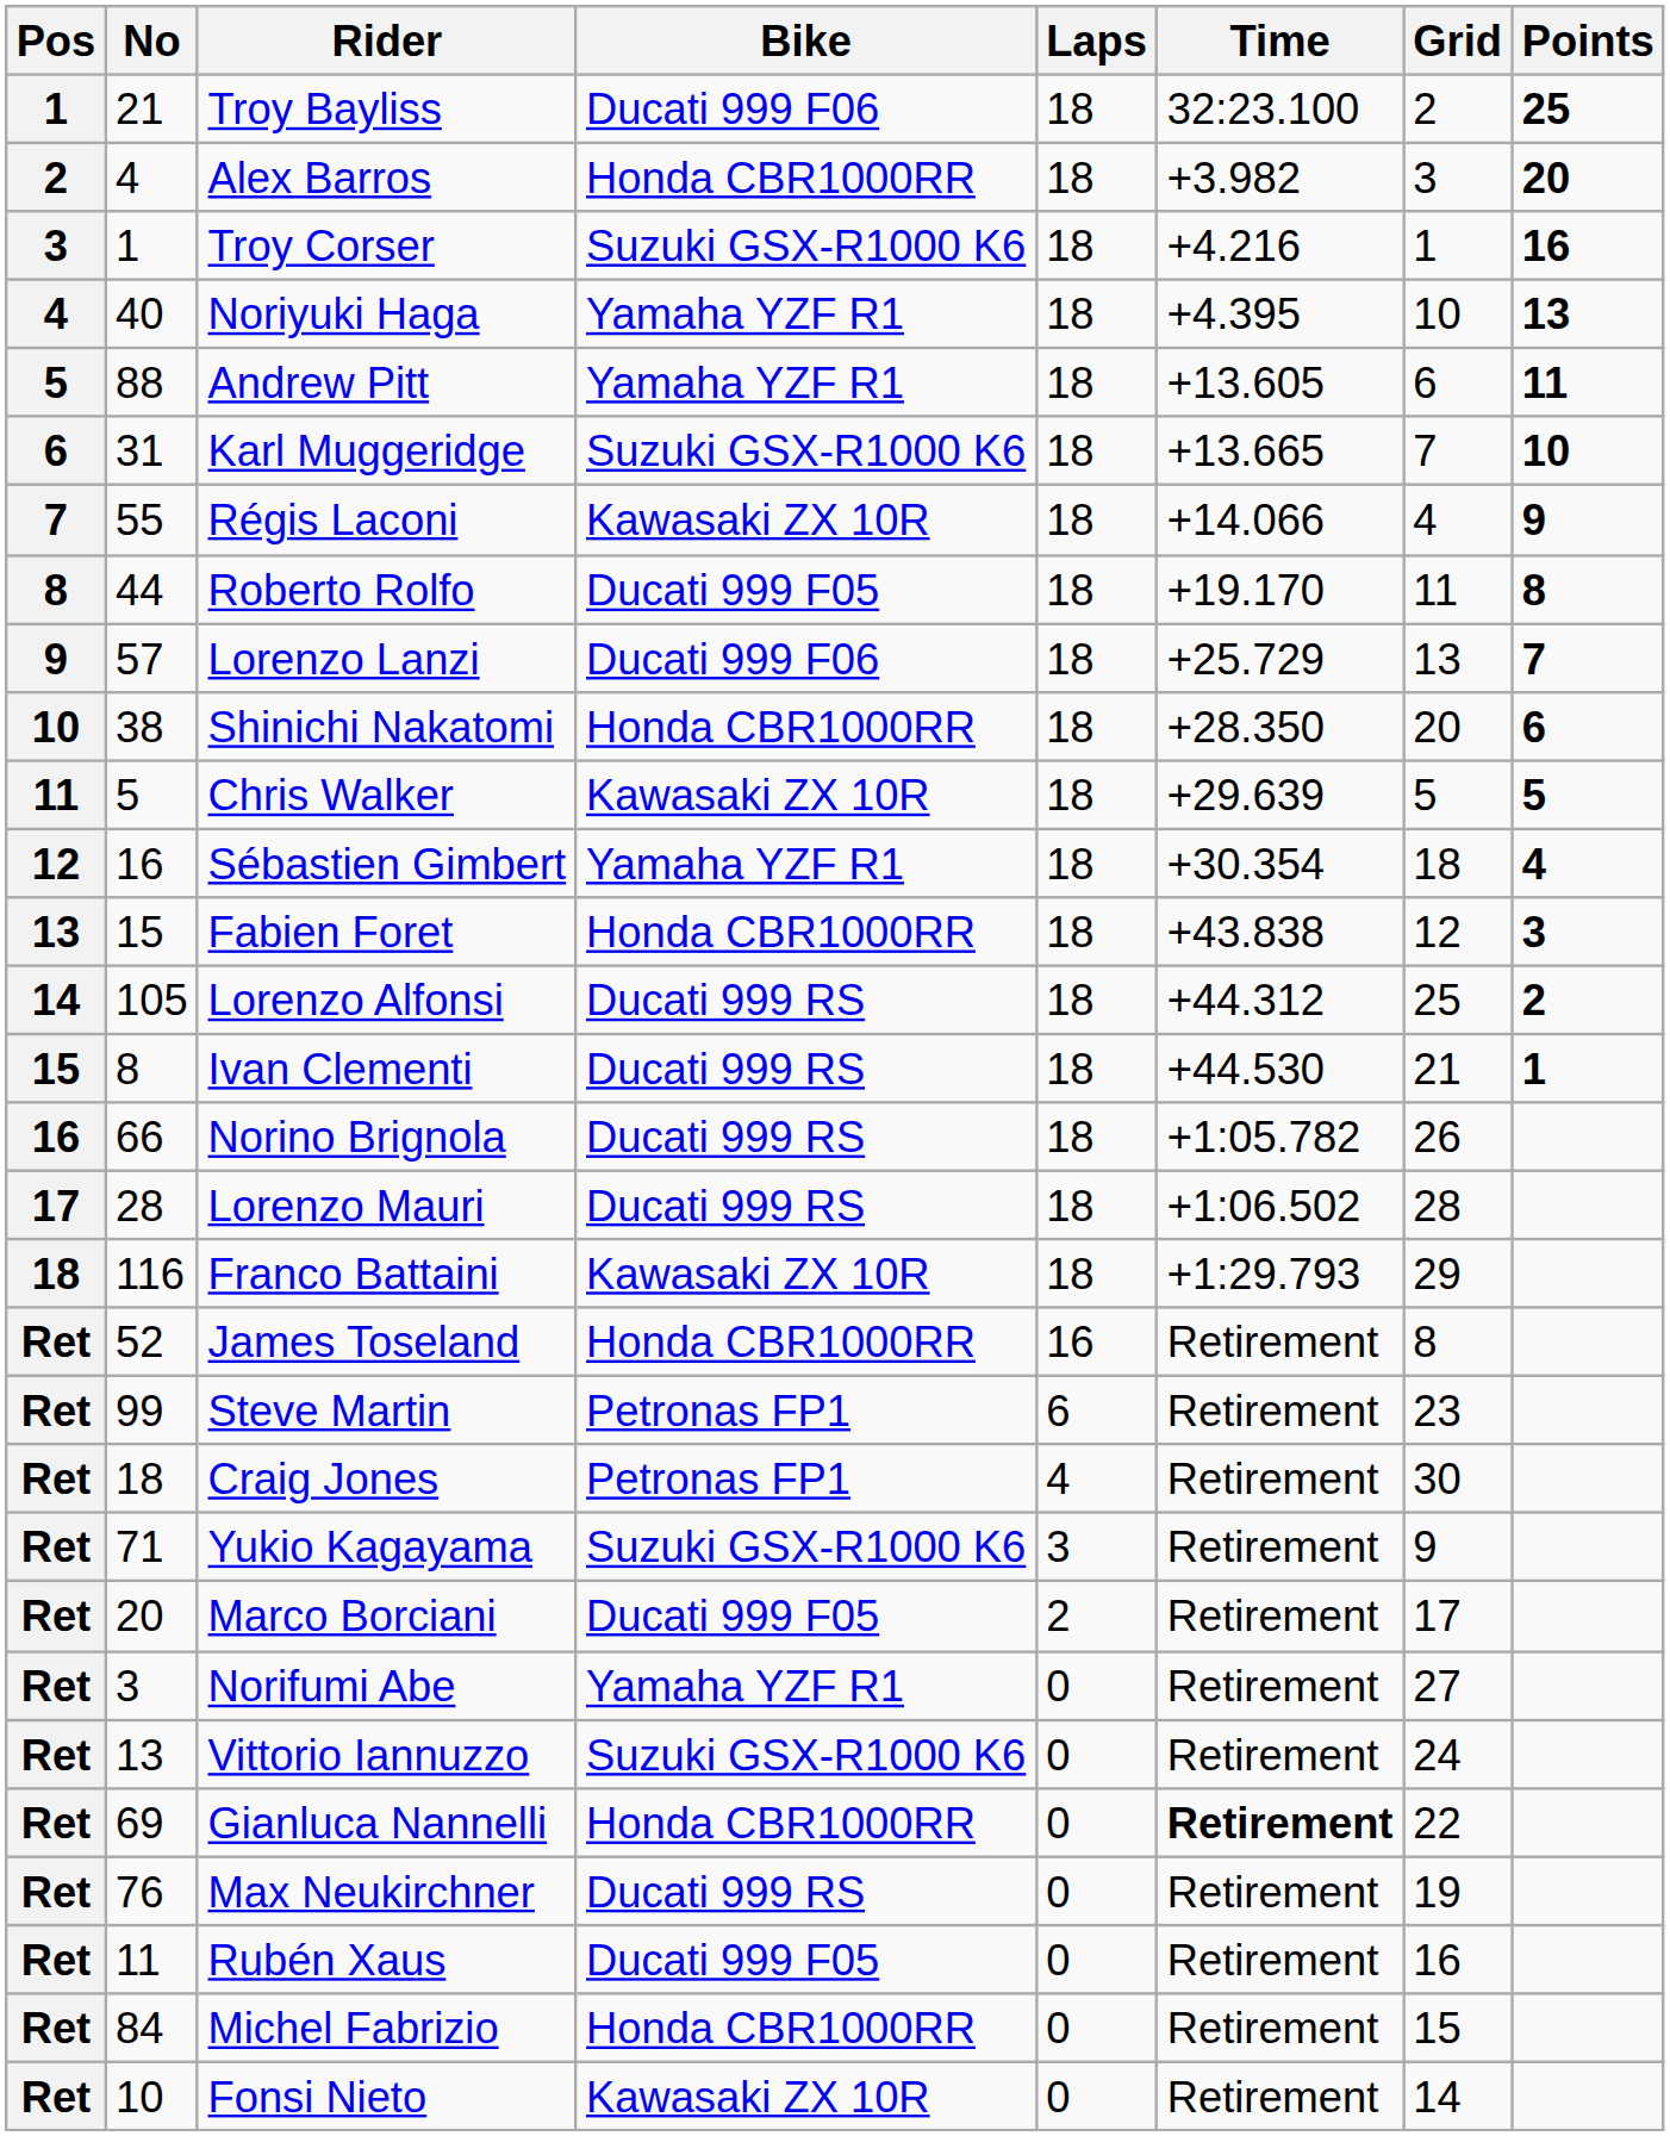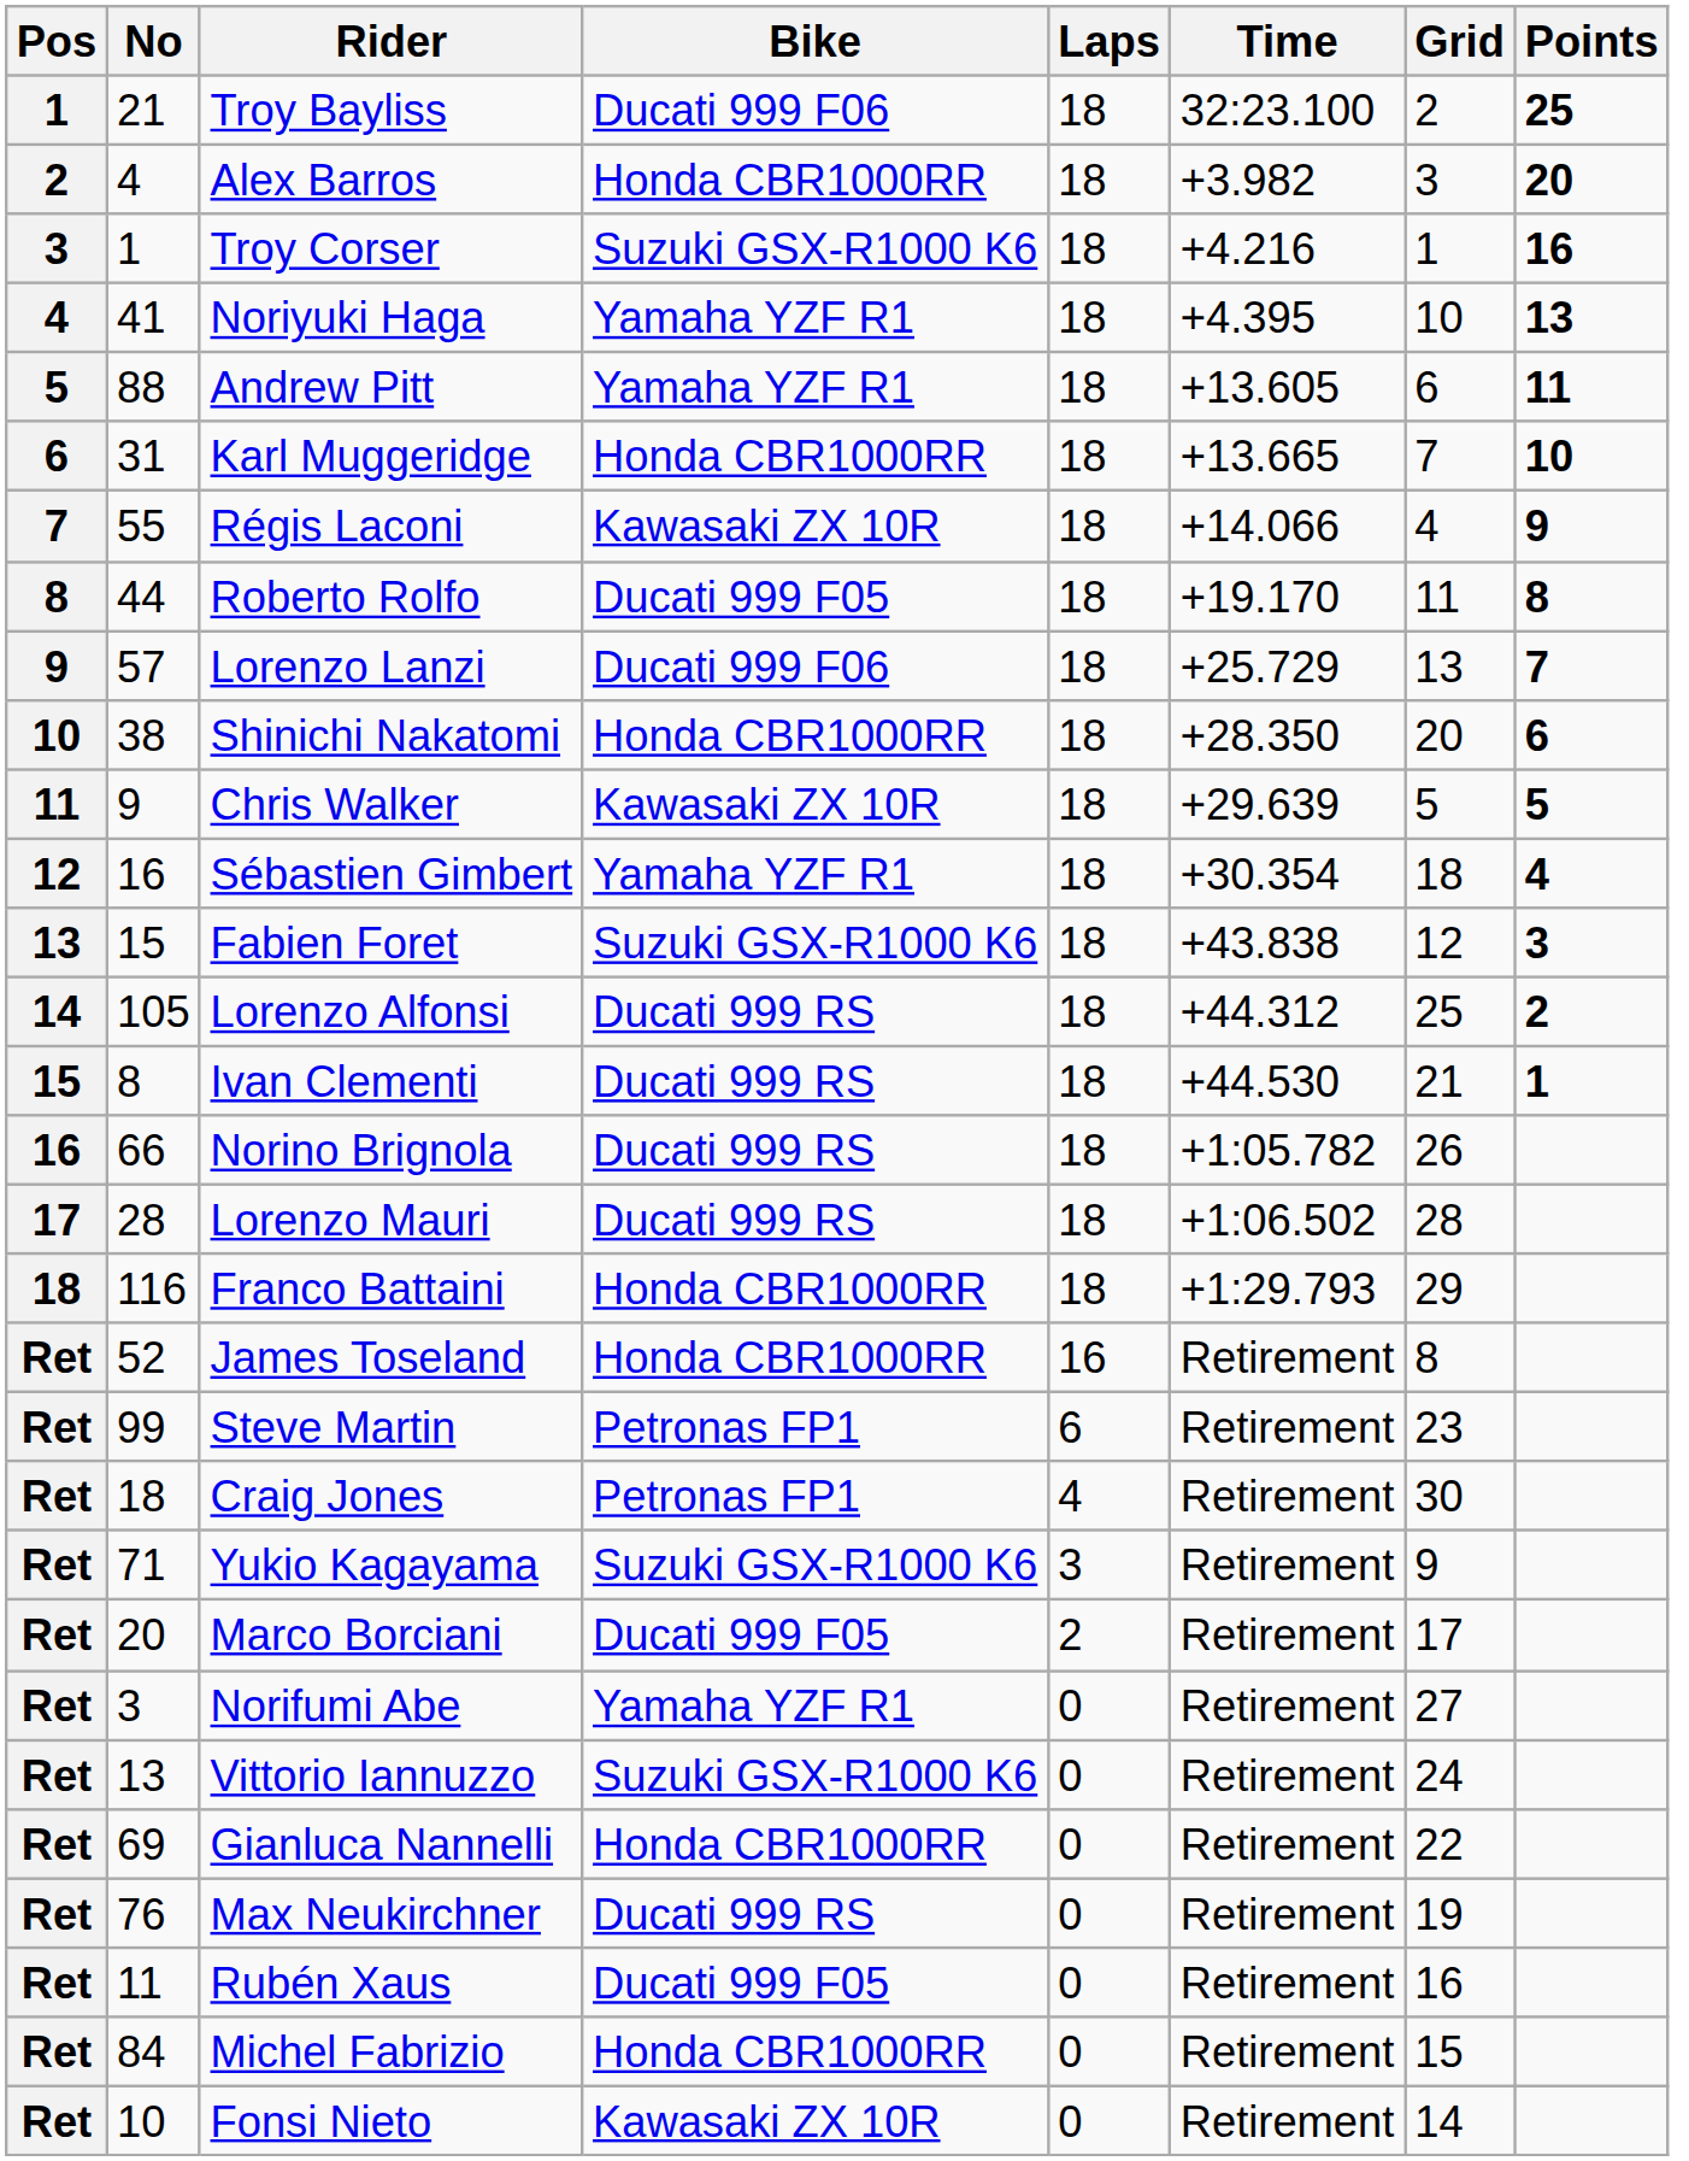Noriyuki Haga | No: 40 -> 41
Karl Muggeridge | Bike: Suzuki GSX-R1000 K6 -> Honda CBR1000RR
Chris Walker | No: 5 -> 9
Fabien Foret | Bike: Honda CBR1000RR -> Suzuki GSX-R1000 K6
Franco Battaini | Bike: Kawasaki ZX 10R -> Honda CBR1000RR
Gianluca Nannelli | Time: bold -> normal
